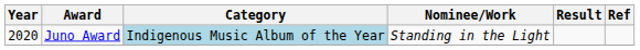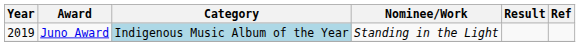Juno Award | Year: 2020 -> 2019
